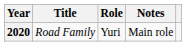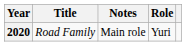columns swapped: Role <-> Notes
